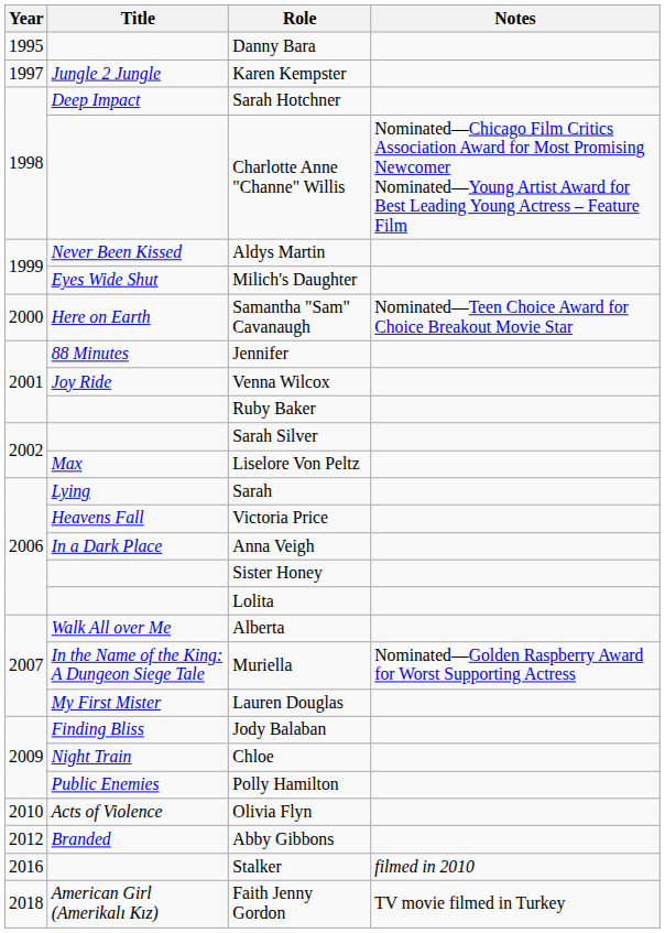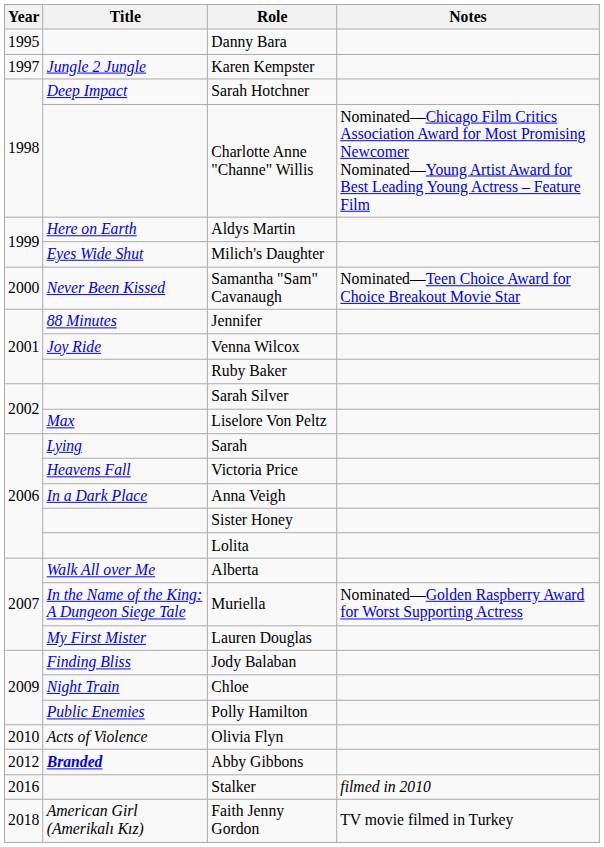Aldys Martin | Title: Never Been Kissed -> Here on Earth
Samantha "Sam" Cavanaugh | Title: Here on Earth -> Never Been Kissed
Abby Gibbons | Title: normal -> bold
